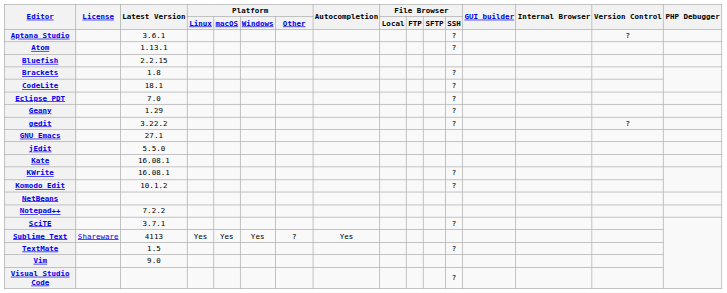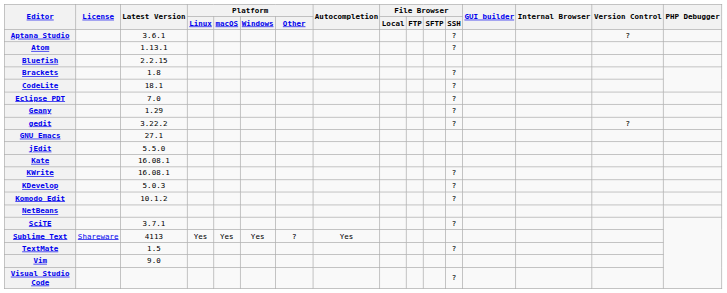+ row: KDevelop | 5.0.3 | ?
- row: Notepad++ | 7.2.2
